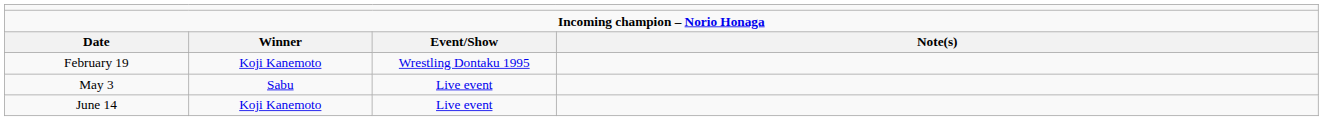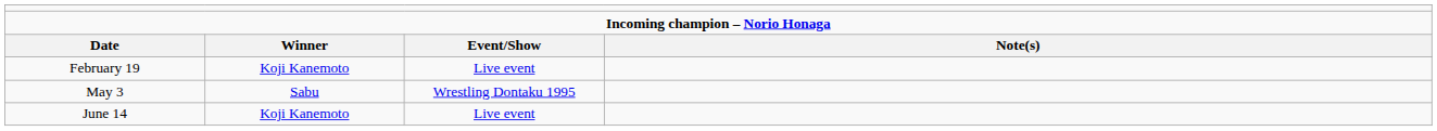February 19 | column 3: Wrestling Dontaku 1995 -> Live event
May 3 | column 3: Live event -> Wrestling Dontaku 1995
